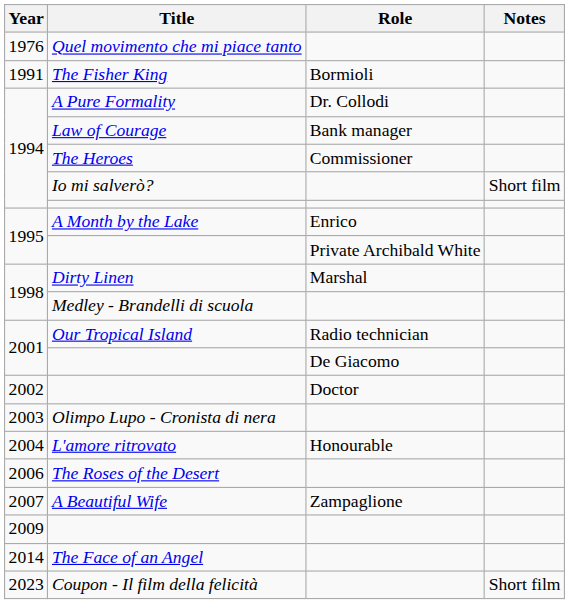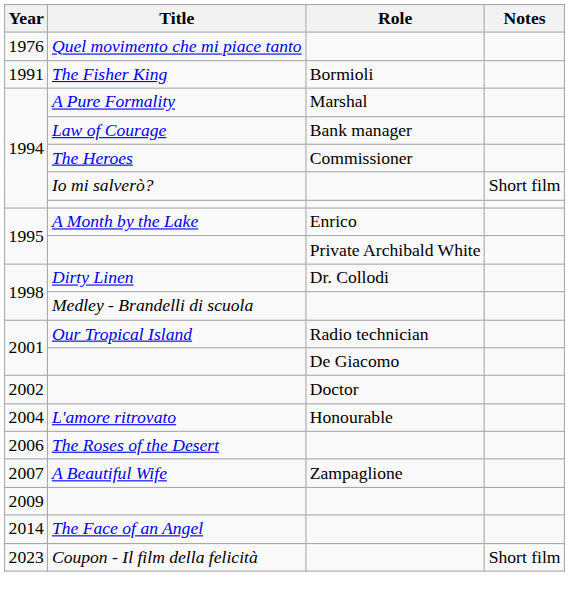A Pure Formality | Role: Dr. Collodi -> Marshal
Dirty Linen | Role: Marshal -> Dr. Collodi
- row: 2003 | Olimpo Lupo - Cronista di nera
